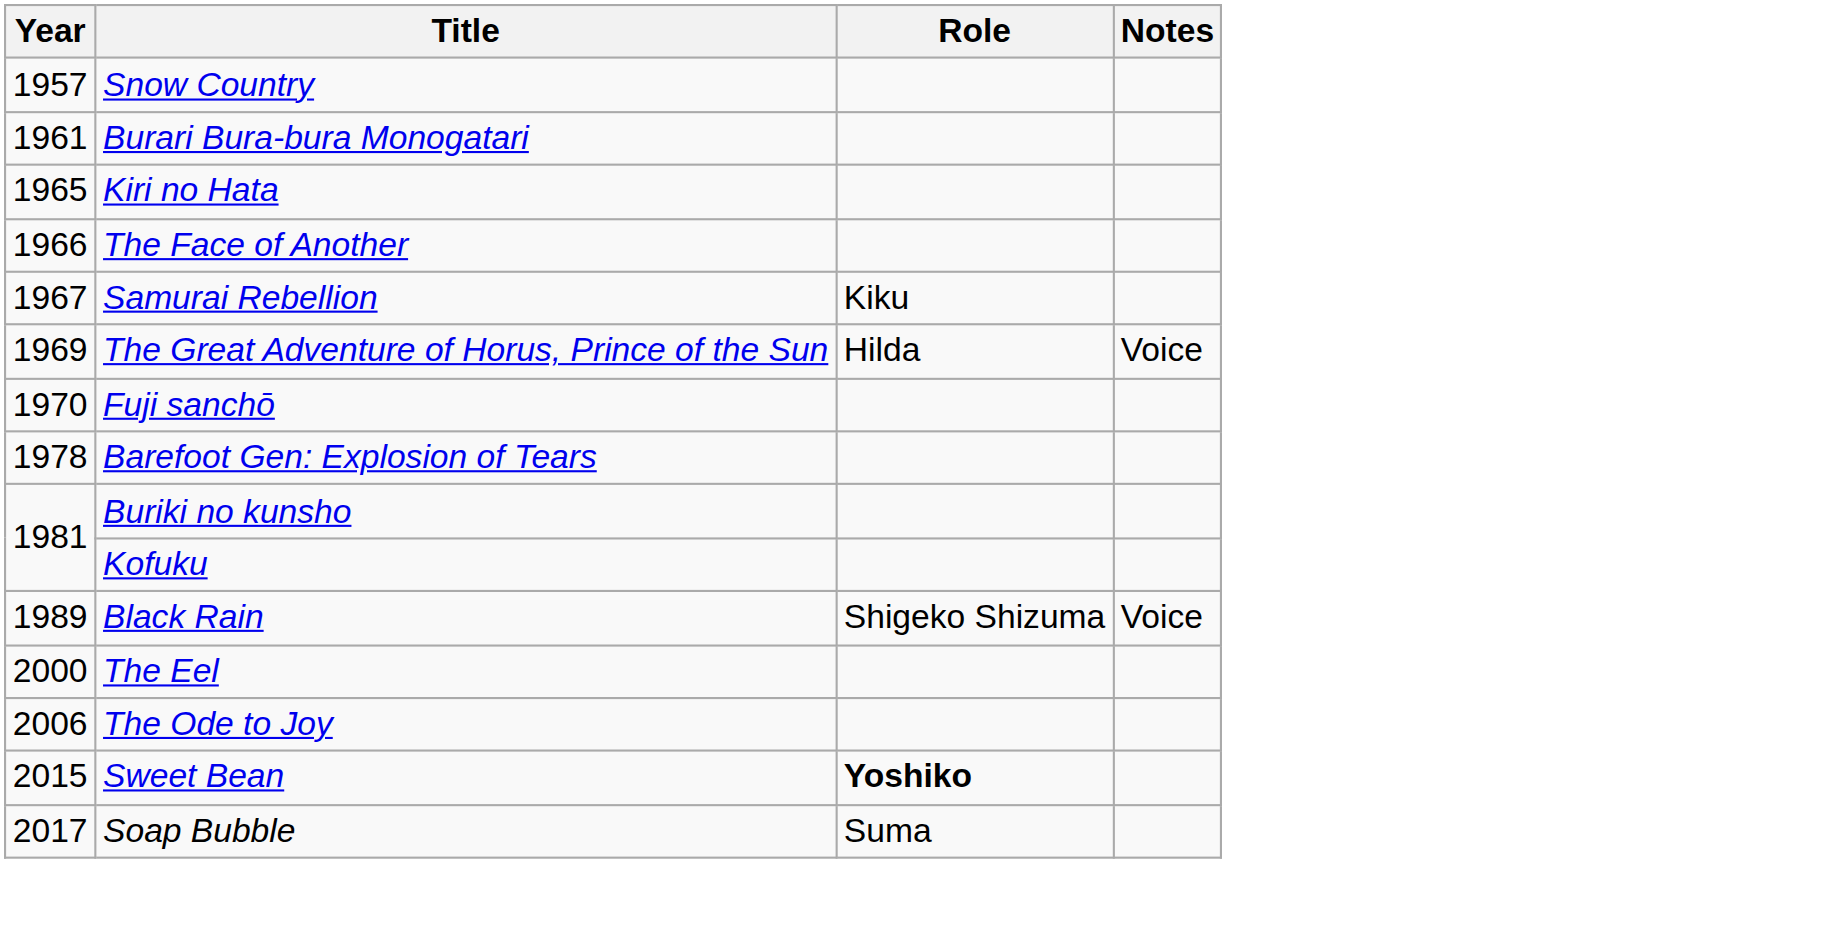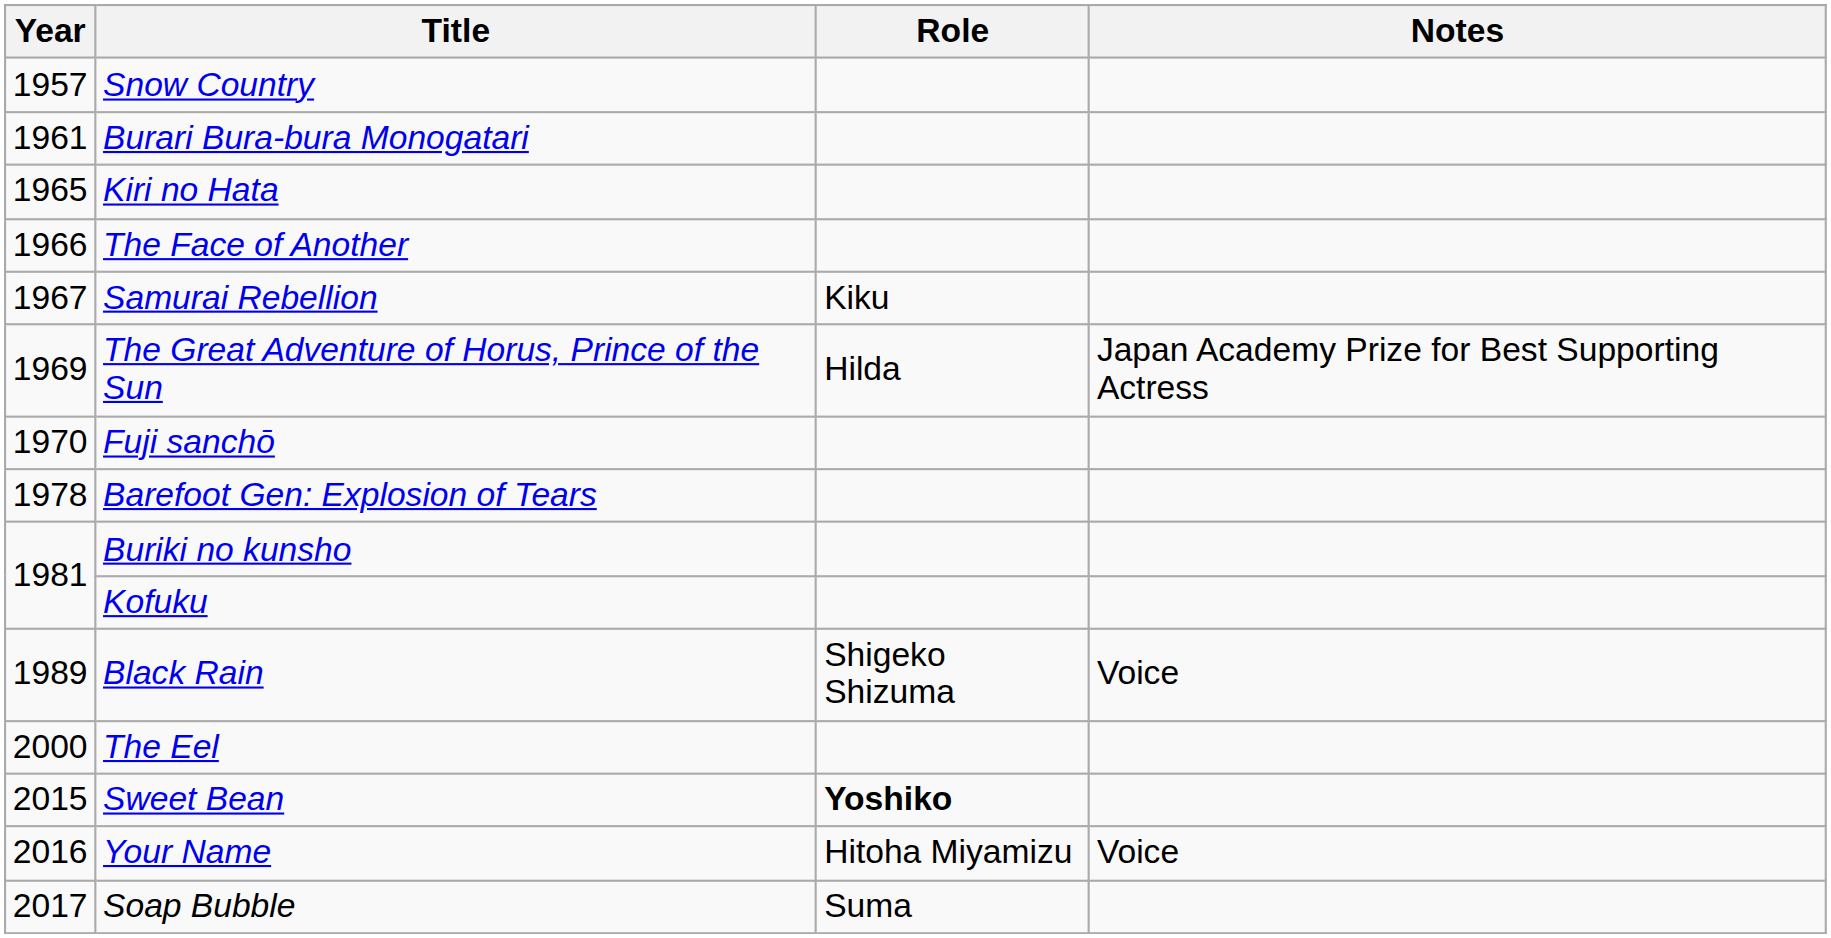The Great Adventure of Horus, Prince of the Sun | Notes: Voice -> Japan Academy Prize for Best Supporting Actress
- row: 2006 | The Ode to Joy
+ row: 2016 | Your Name | Hitoha Miyamizu | Voice
